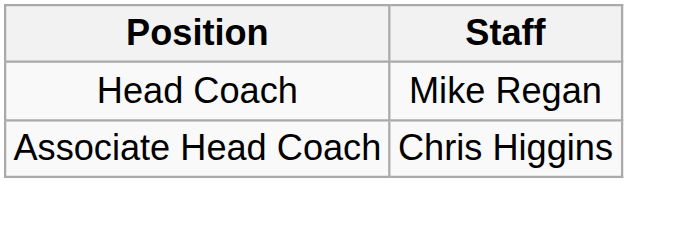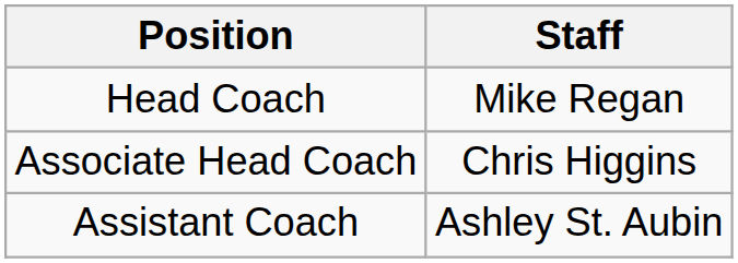+ row: Assistant Coach | Ashley St. Aubin
